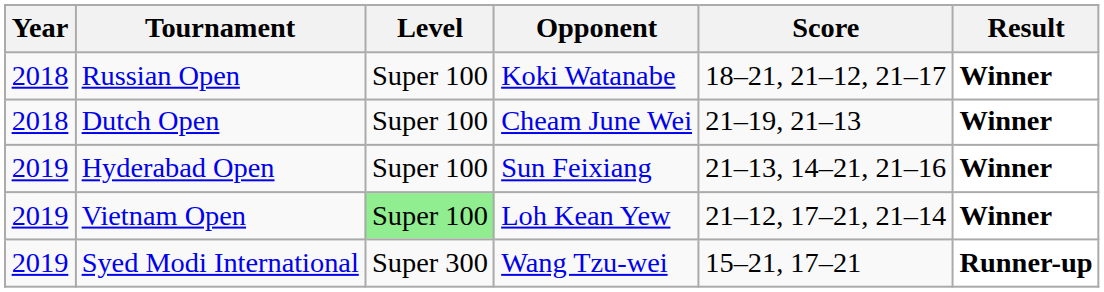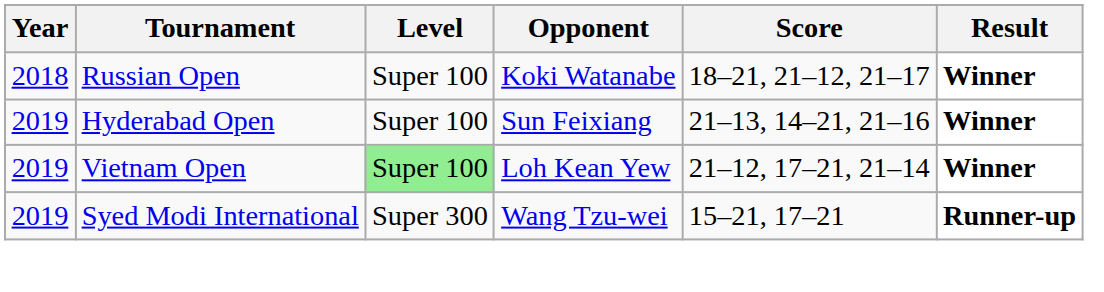- row: 2018 | Dutch Open | Super 100 | Cheam June Wei | 21–19, 21–13 | Winner
